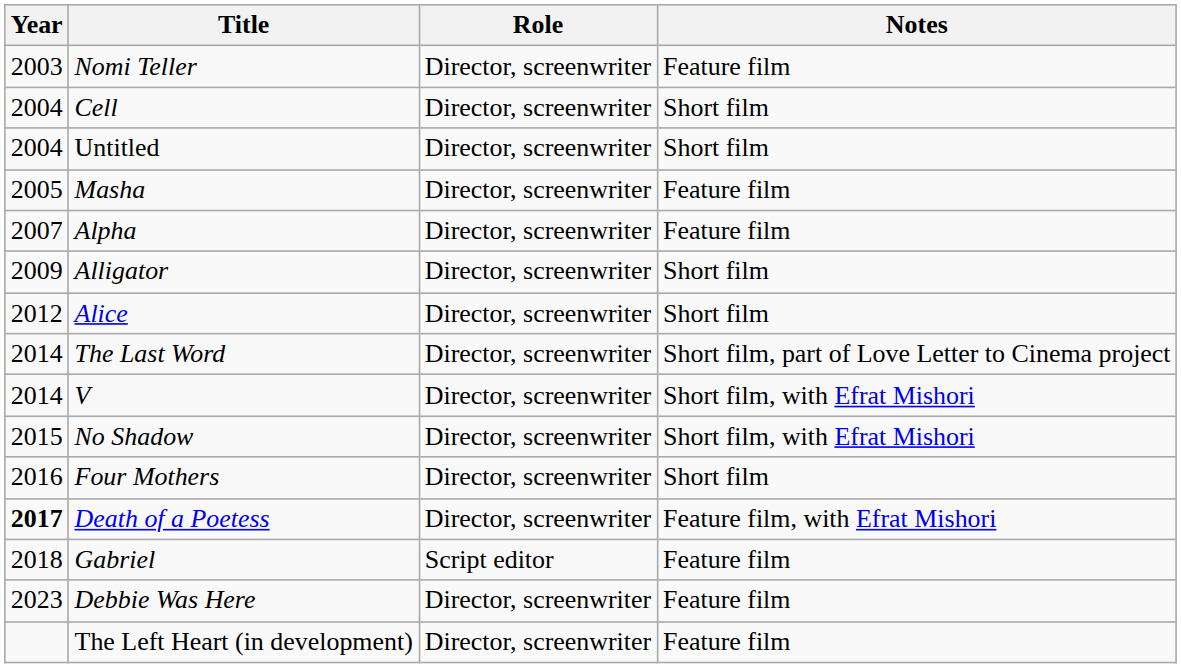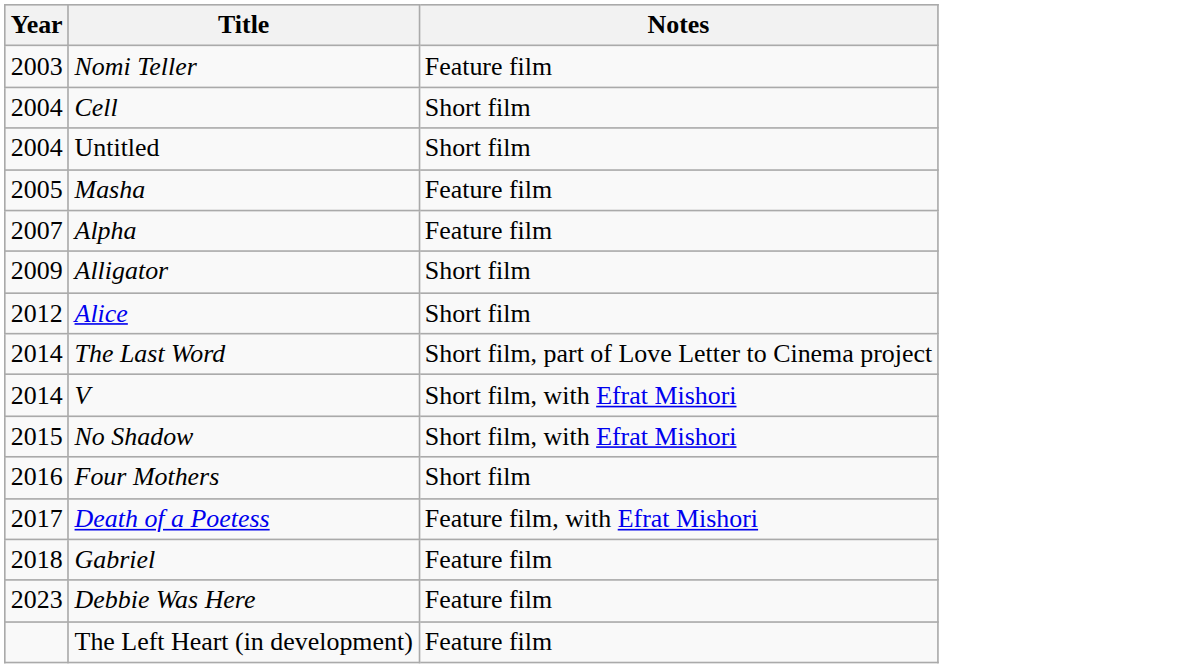- column: Role | Director, screenwriter | Director, screenwriter | Director, screenwriter | Director, screenwriter | Director, screenwriter | Director, screenwriter | Director, screenwriter | Director, screenwriter | Director, screenwriter | Director, screenwriter | Director, screenwriter | Director, screenwriter | Script editor | Director, screenwriter | Director, screenwriter
Death of a Poetess | Year: bold -> normal
